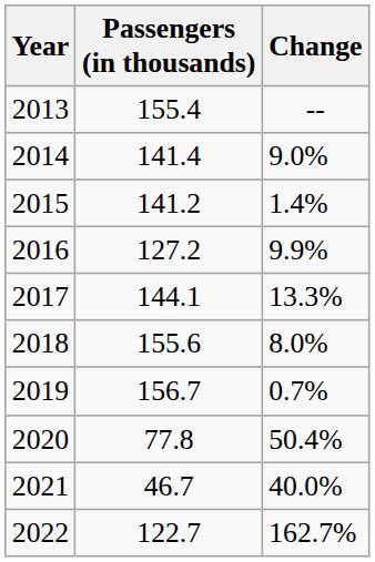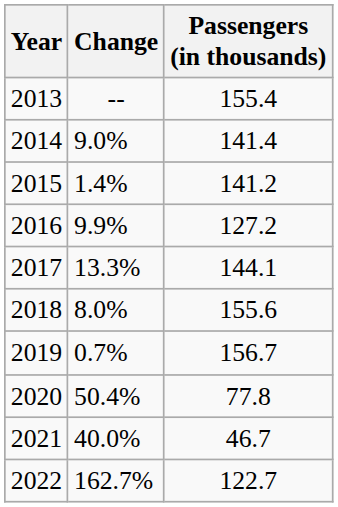columns swapped: Passengers (in thousands) <-> Change
